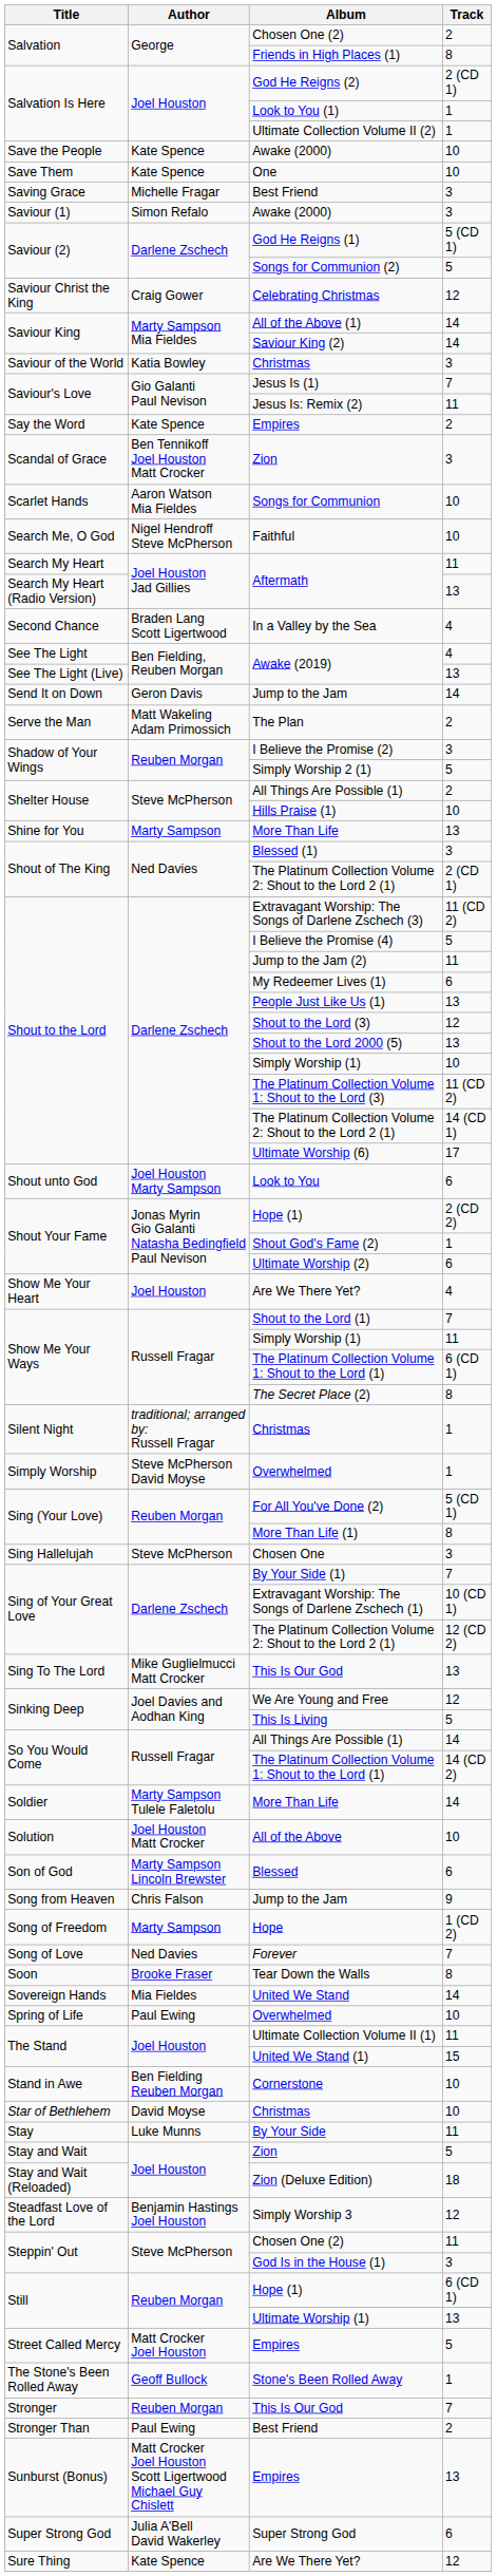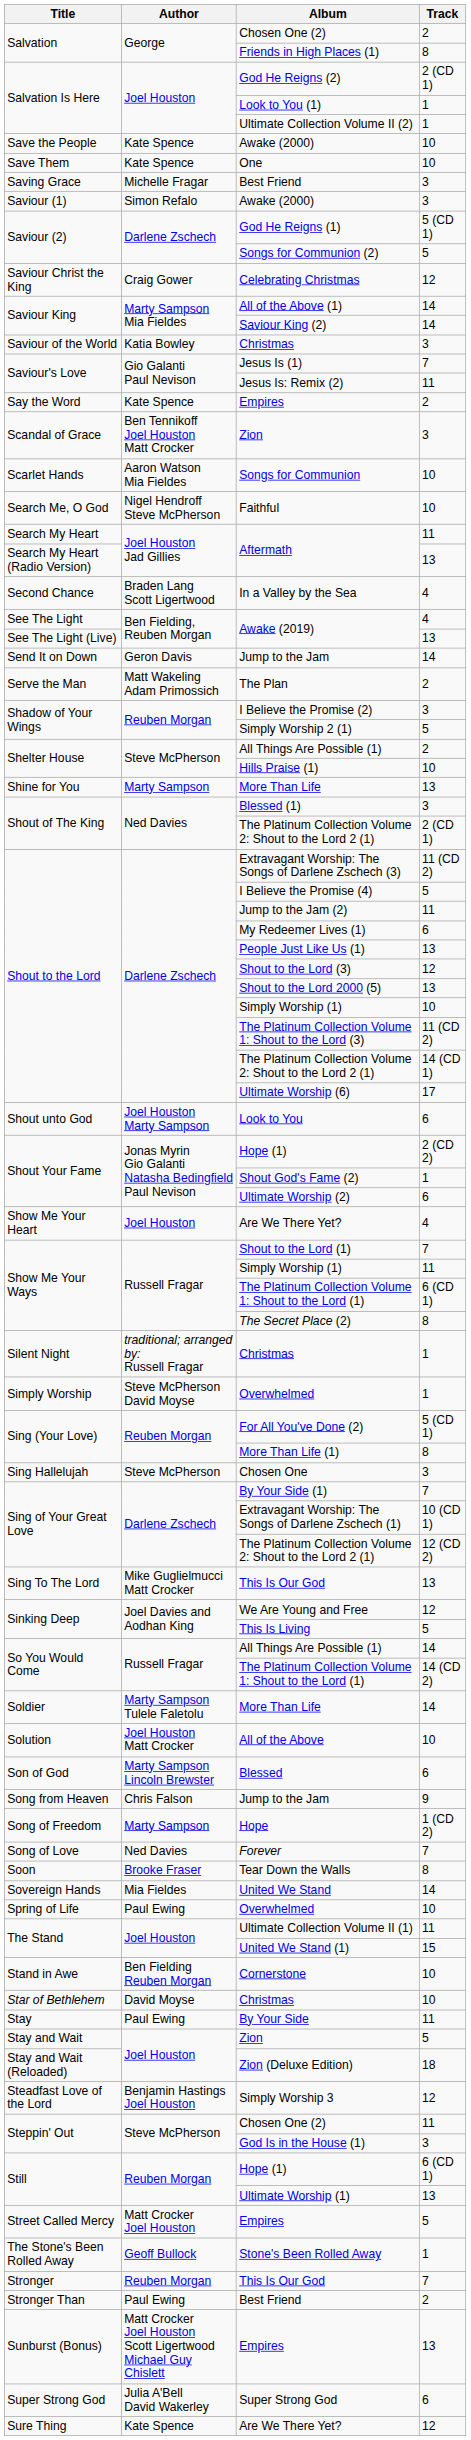By Your Side | Author: Luke Munns -> Paul Ewing
